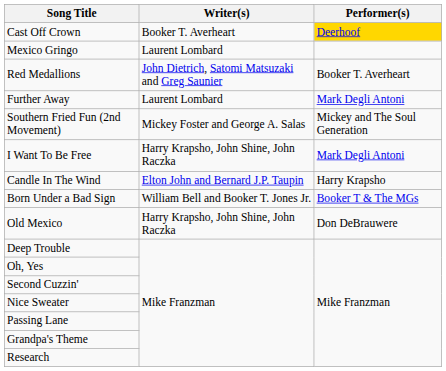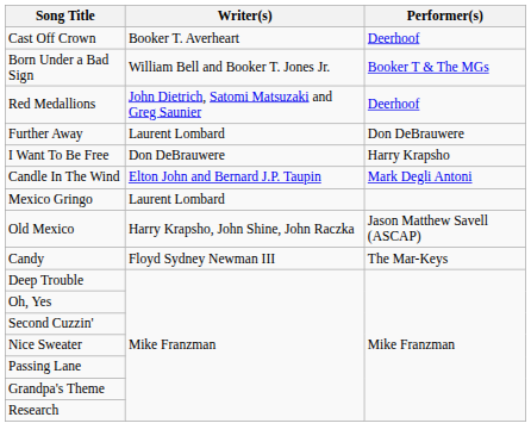Cast Off Crown | Performer(s): gold background -> no background
rows swapped: Born Under a Bad Sign <-> Mexico Gringo
Red Medallions | Performer(s): Booker T. Averheart -> Deerhoof
Further Away | Performer(s): Mark Degli Antoni -> Don DeBrauwere
- row: Southern Fried Fun (2nd Movement) | Mickey Foster and George A. Salas | Mickey and The Soul Generation
I Want To Be Free | Writer(s): Harry Krapsho, John Shine, John Raczka -> Don DeBrauwere
I Want To Be Free | Performer(s): Mark Degli Antoni -> Harry Krapsho
Candle In The Wind | Performer(s): Harry Krapsho -> Mark Degli Antoni
Old Mexico | Performer(s): Don DeBrauwere -> Jason Matthew Savell (ASCAP)
+ row: Candy | Floyd Sydney Newman III | The Mar-Keys
